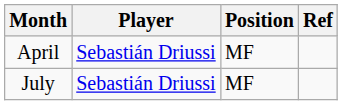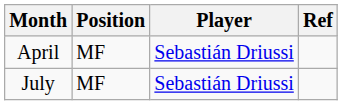columns swapped: Player <-> Position
